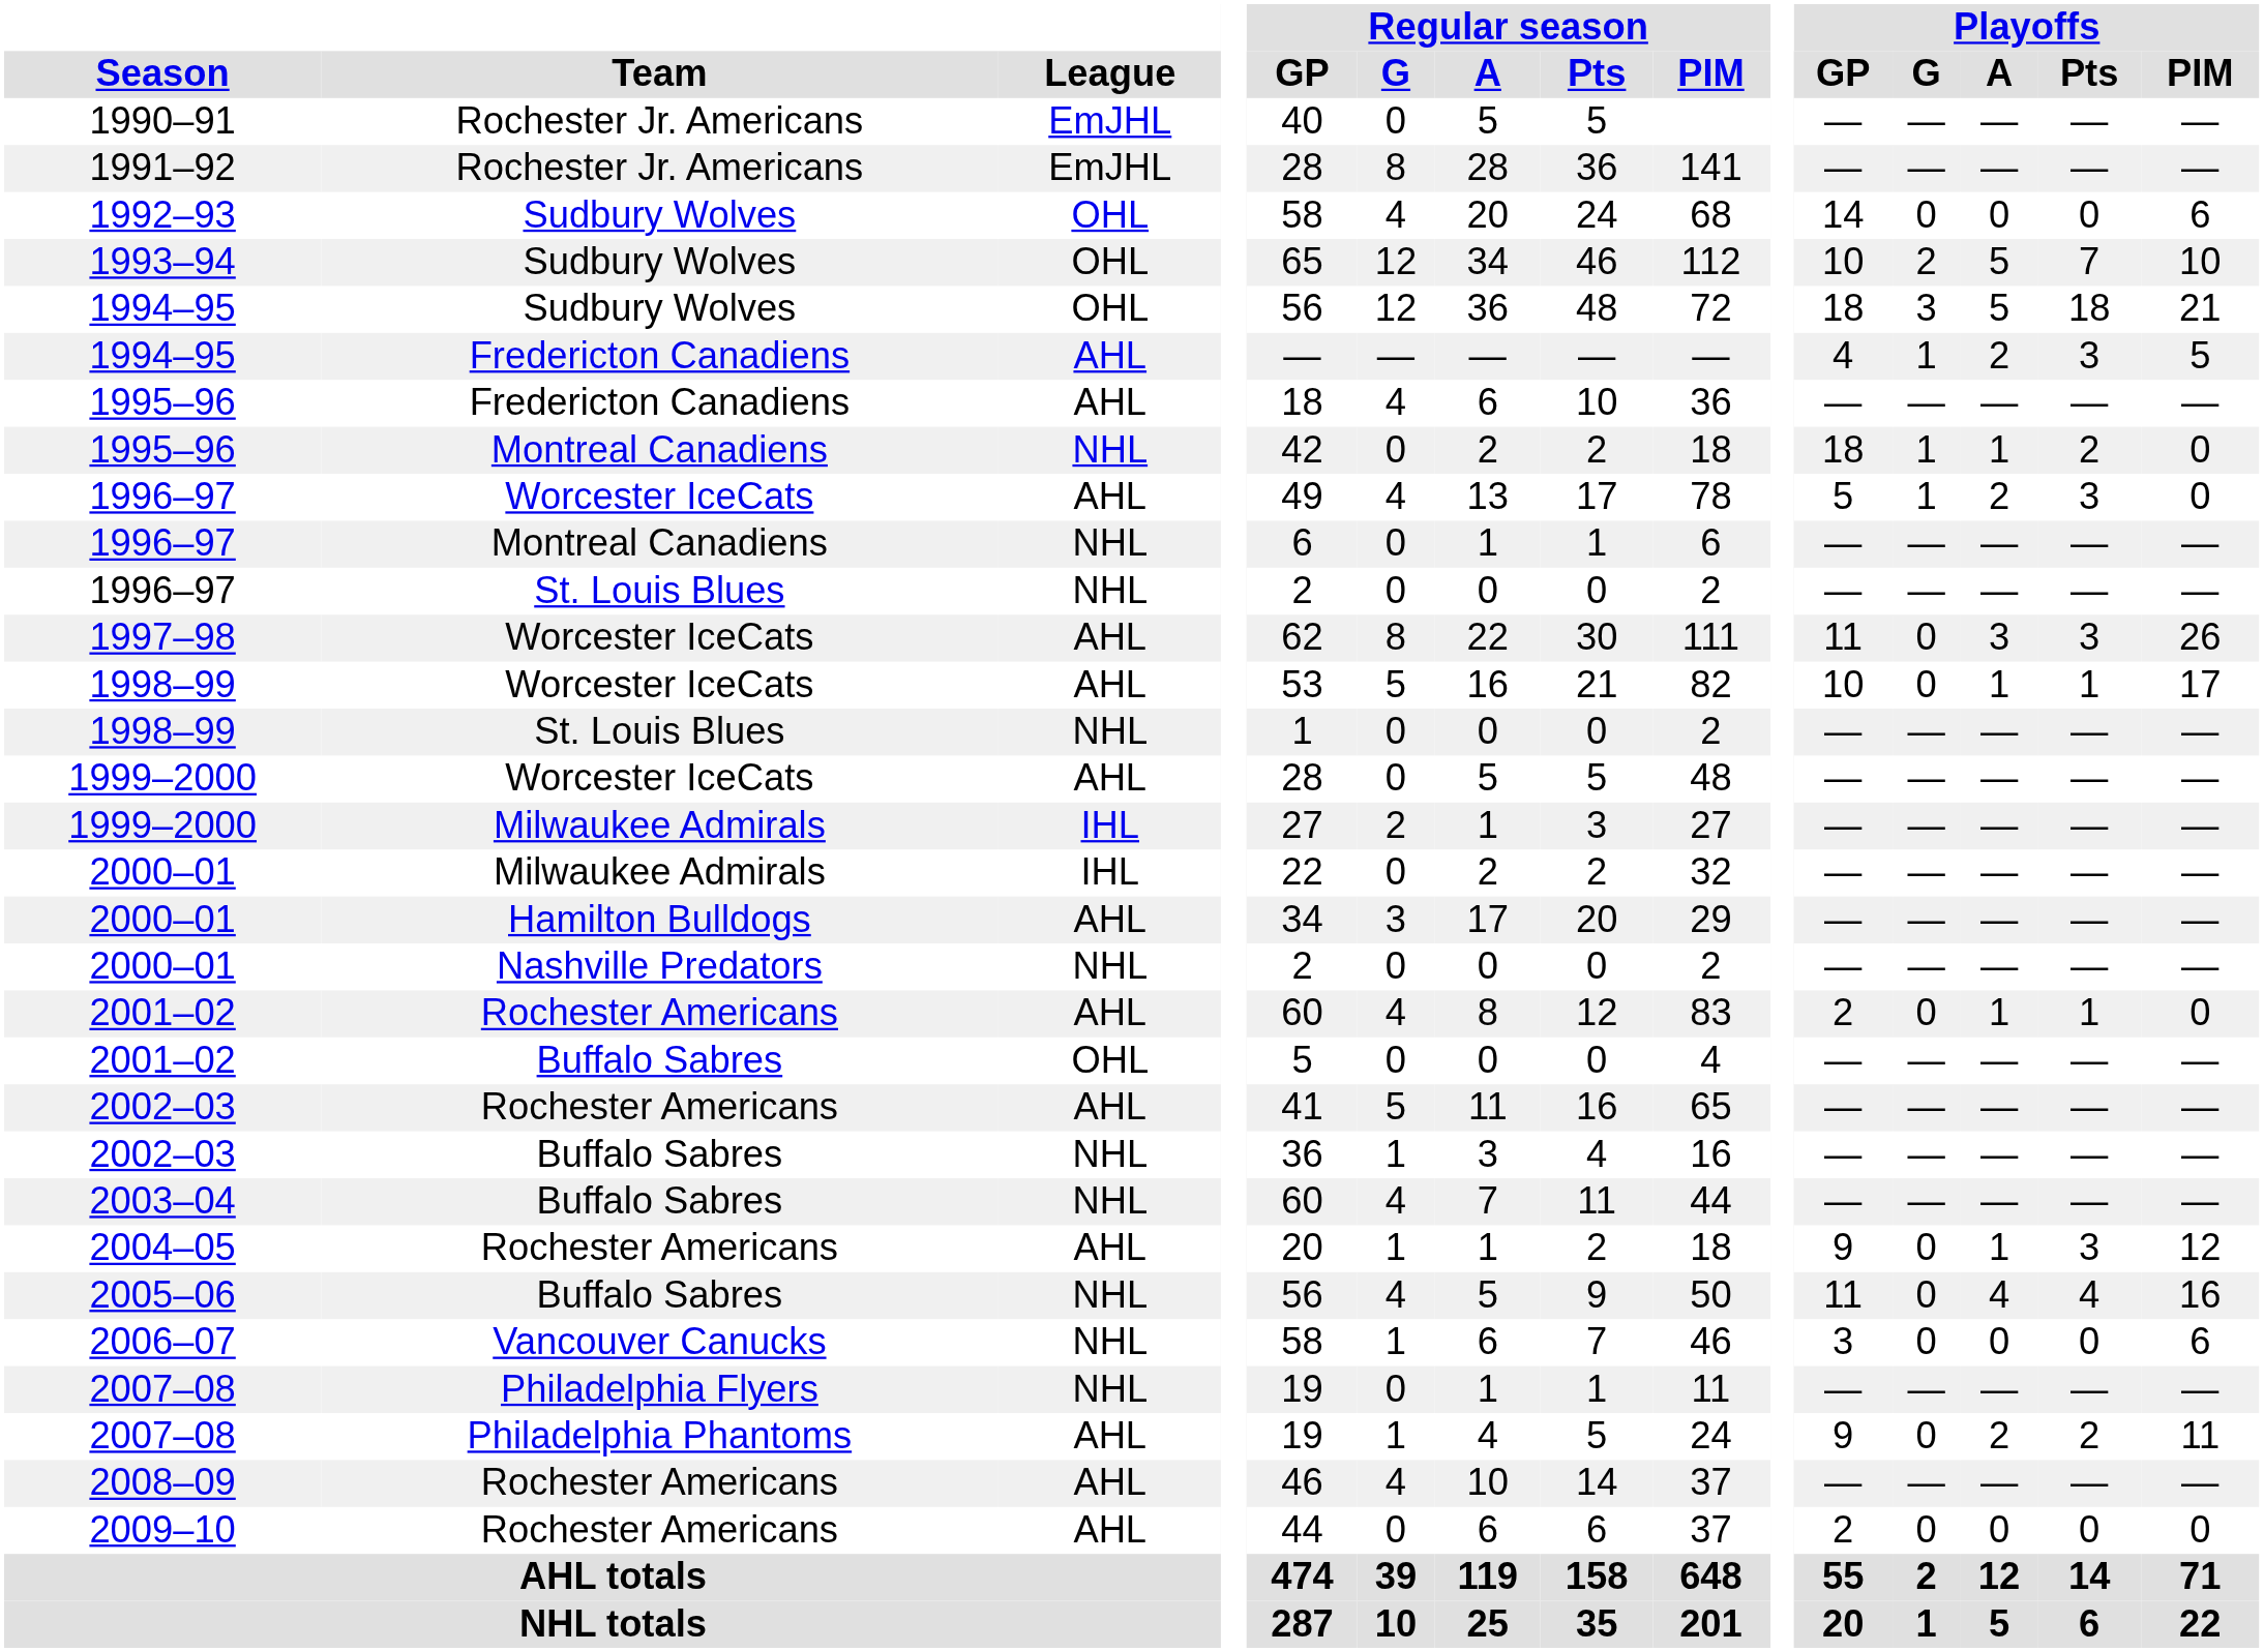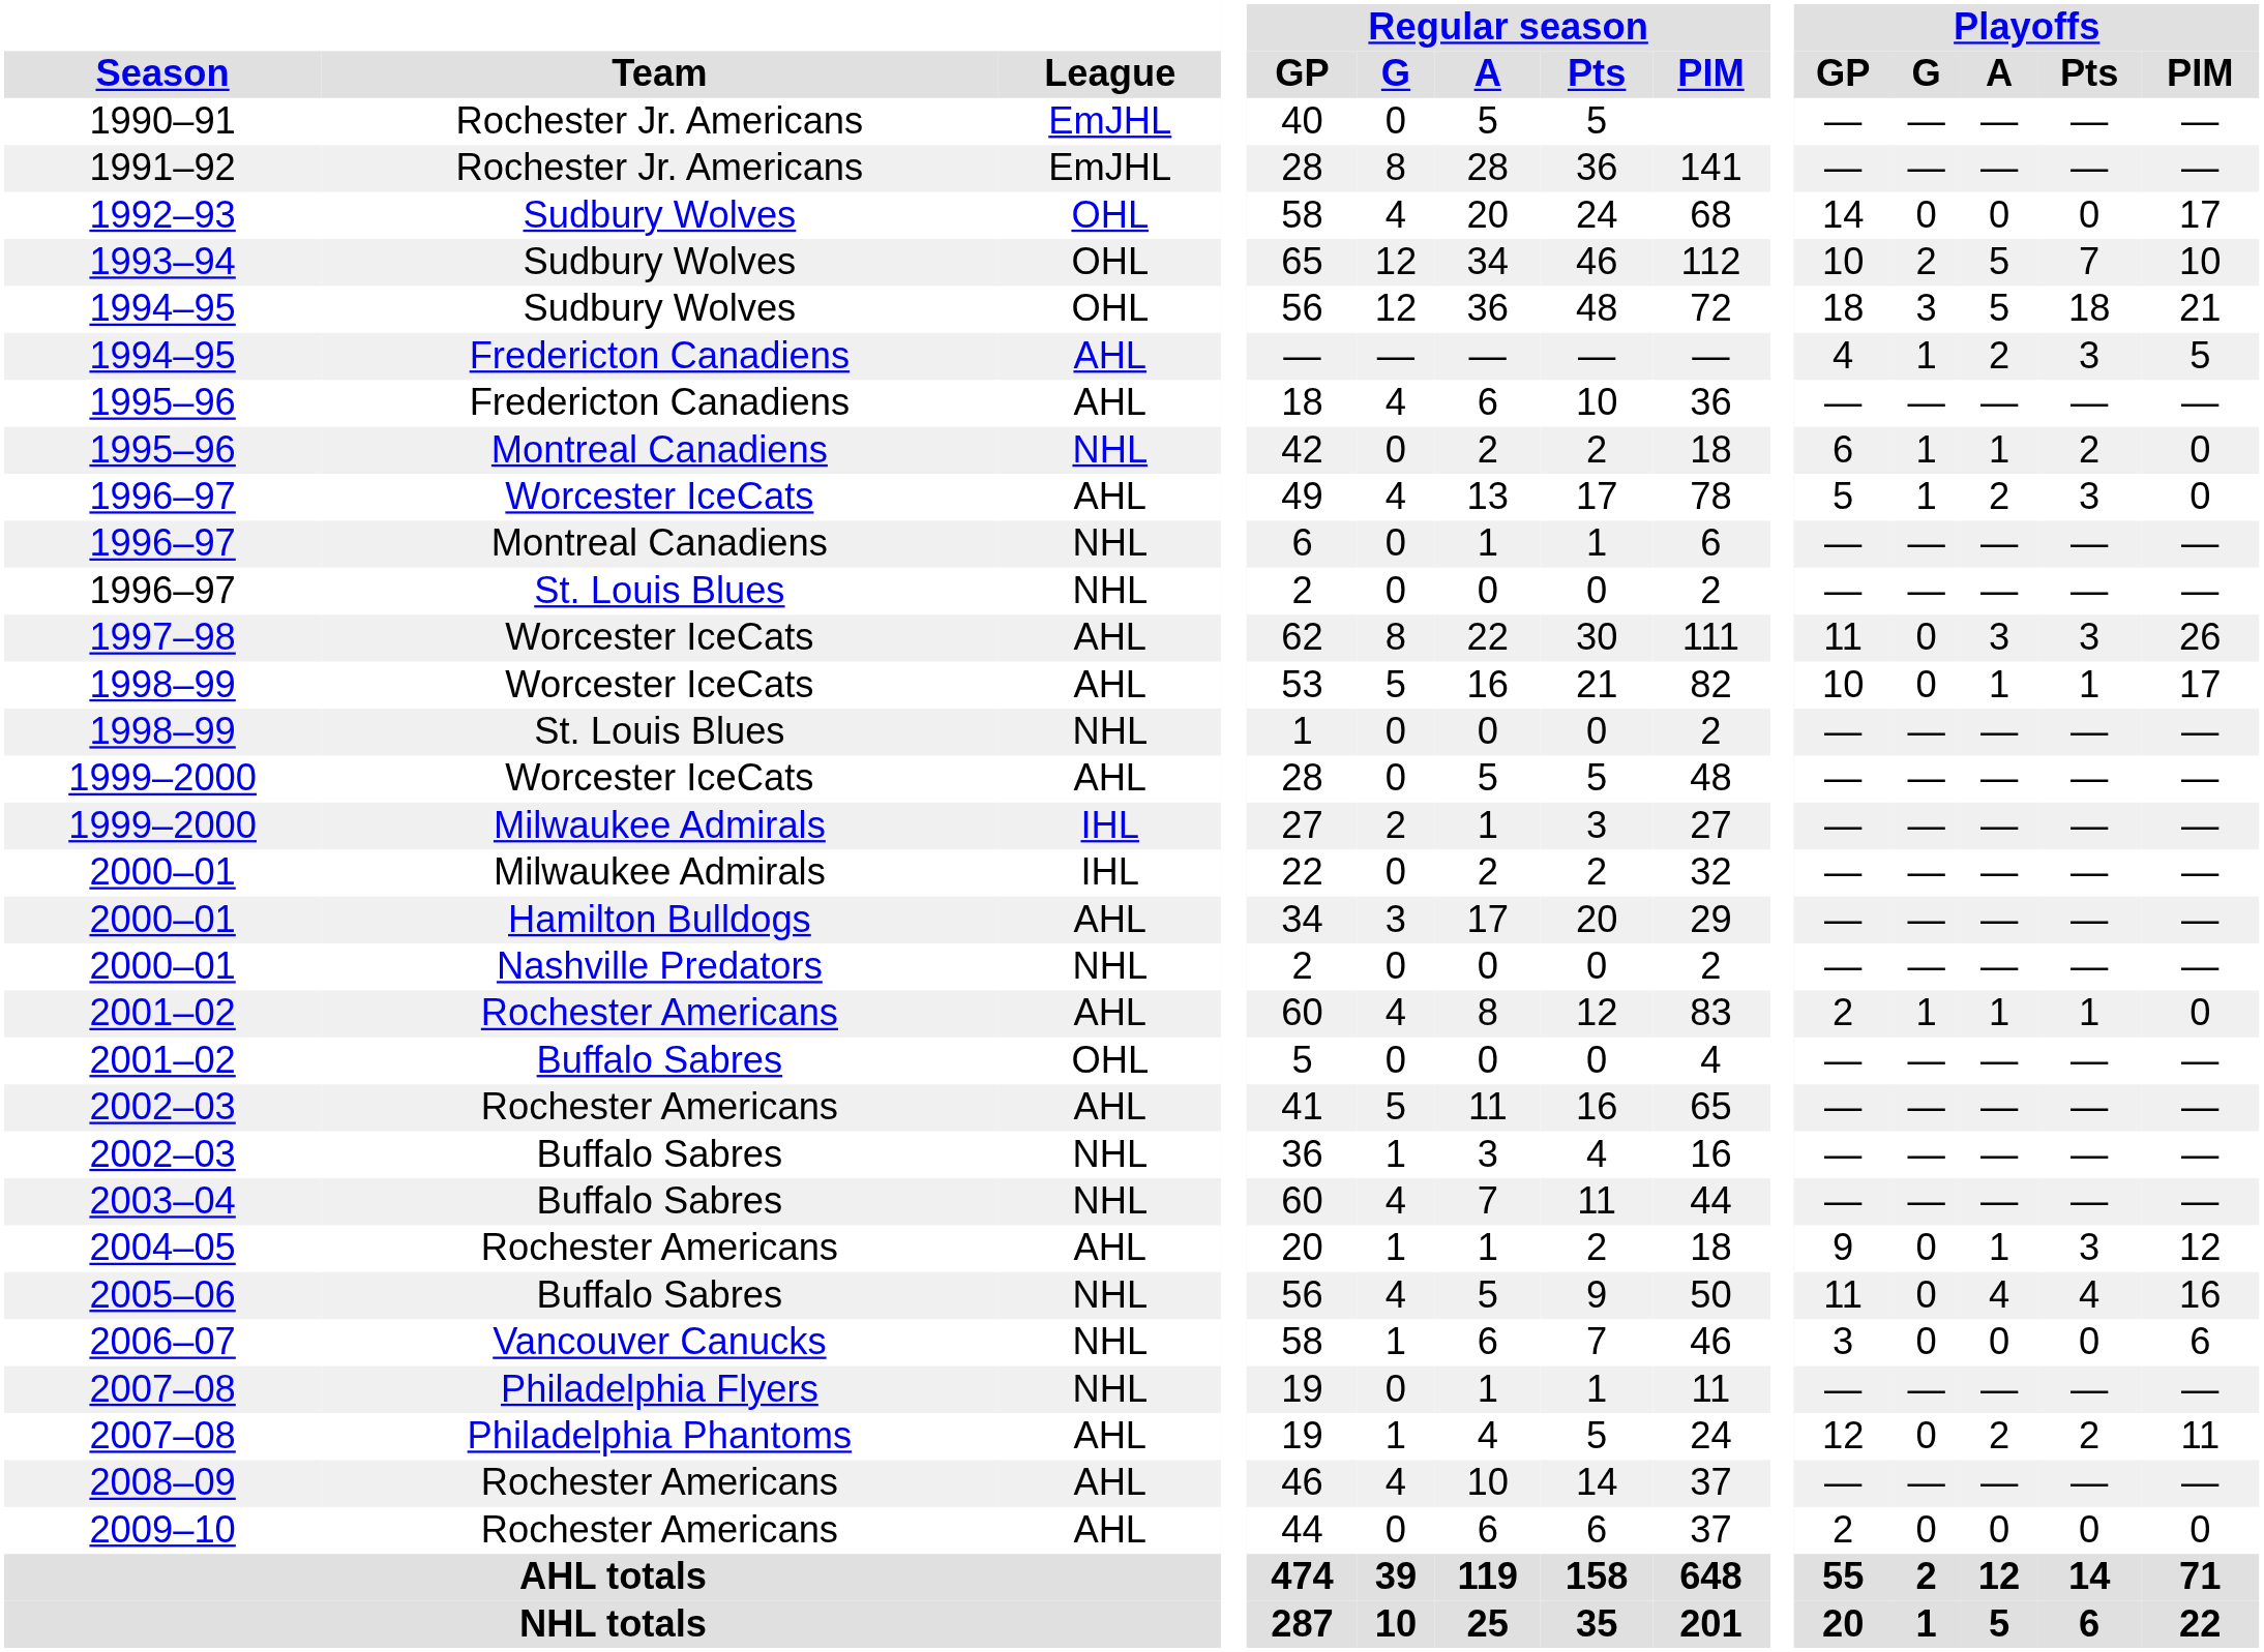1992–93 | Playoffs / PIM: 6 -> 17
1995–96 / Montreal Canadiens | Playoffs / GP: 18 -> 6
2001–02 / Rochester Americans | Playoffs / G: 0 -> 1
2007–08 / Philadelphia Phantoms | Playoffs / GP: 9 -> 12
